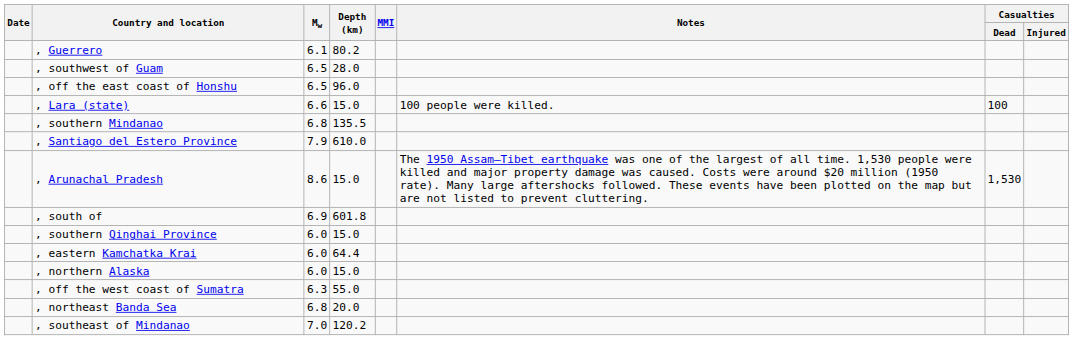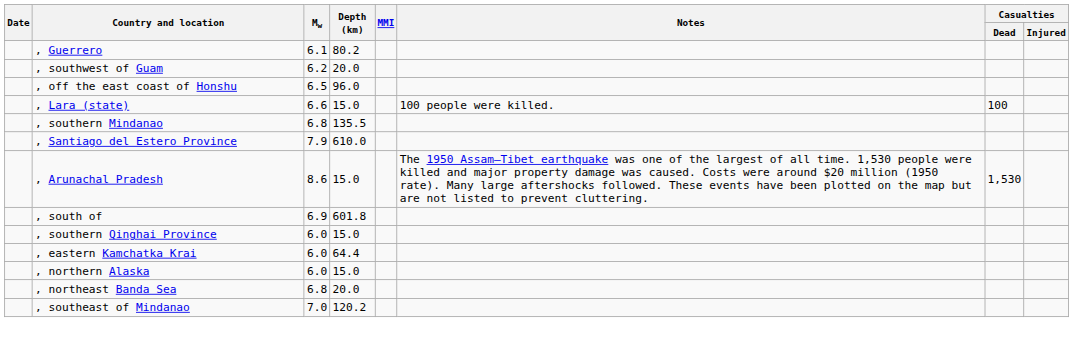, southwest of Guam | Mw: 6.5 -> 6.2
, southwest of Guam | Depth (km): 28.0 -> 20.0
- row: , off the west coast of Sumatra | 6.3 | 55.0
